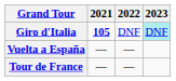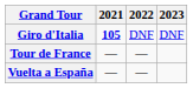Giro d'Italia | 2023: paleturquoise background -> no background
rows swapped: Tour de France <-> Vuelta a España
